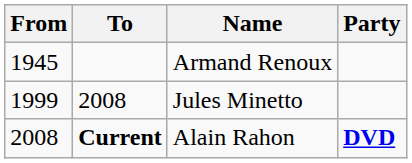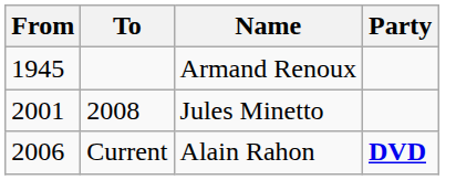Jules Minetto | From: 1999 -> 2001
Alain Rahon | From: 2008 -> 2006
Alain Rahon | To: bold -> normal
